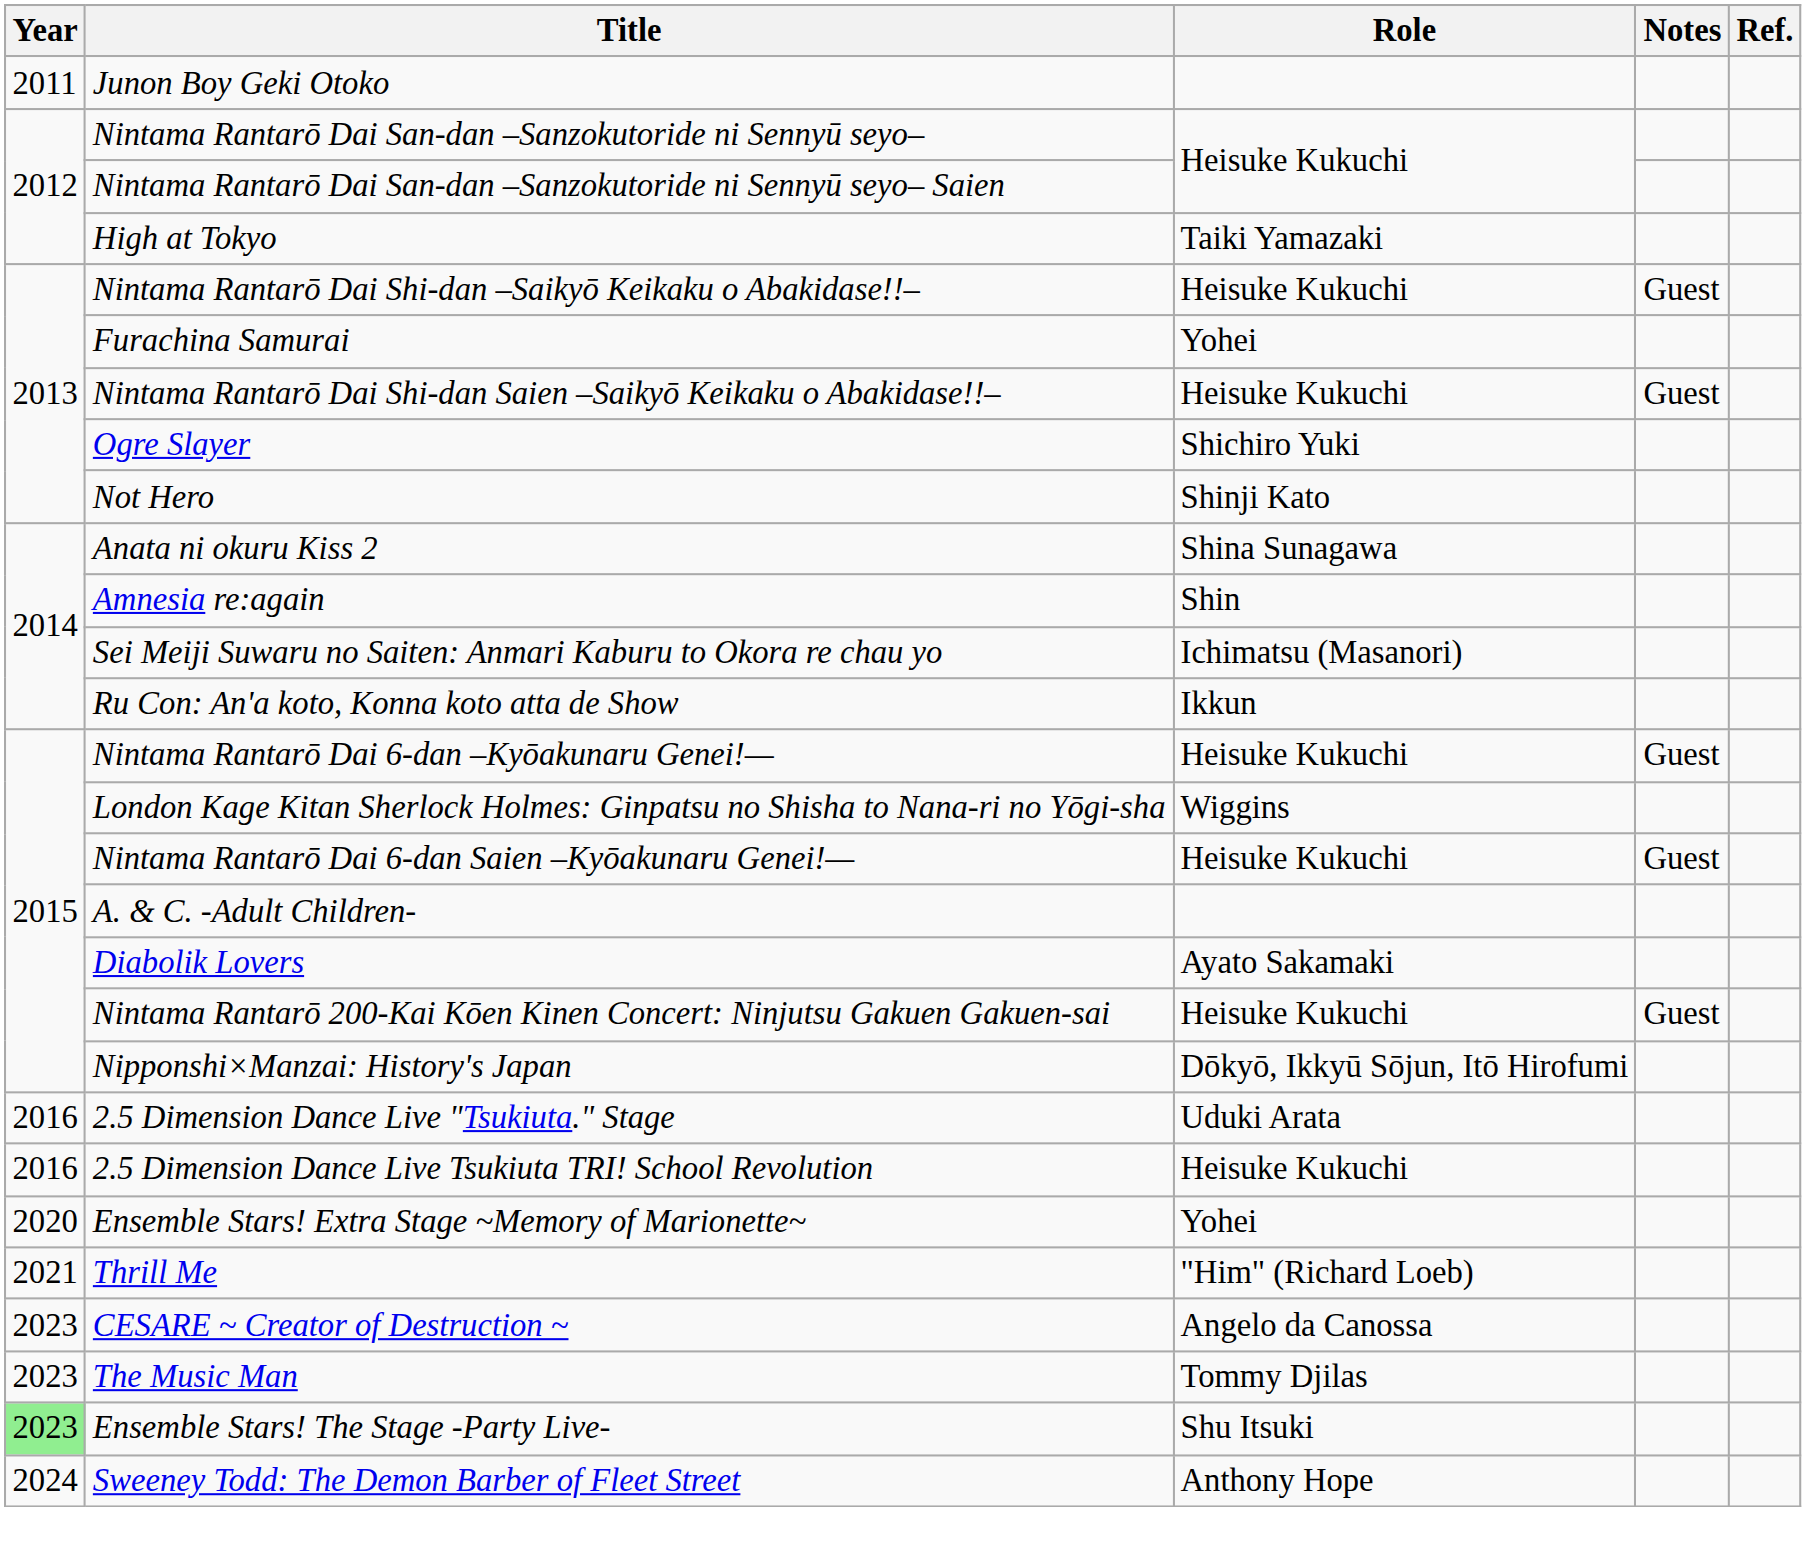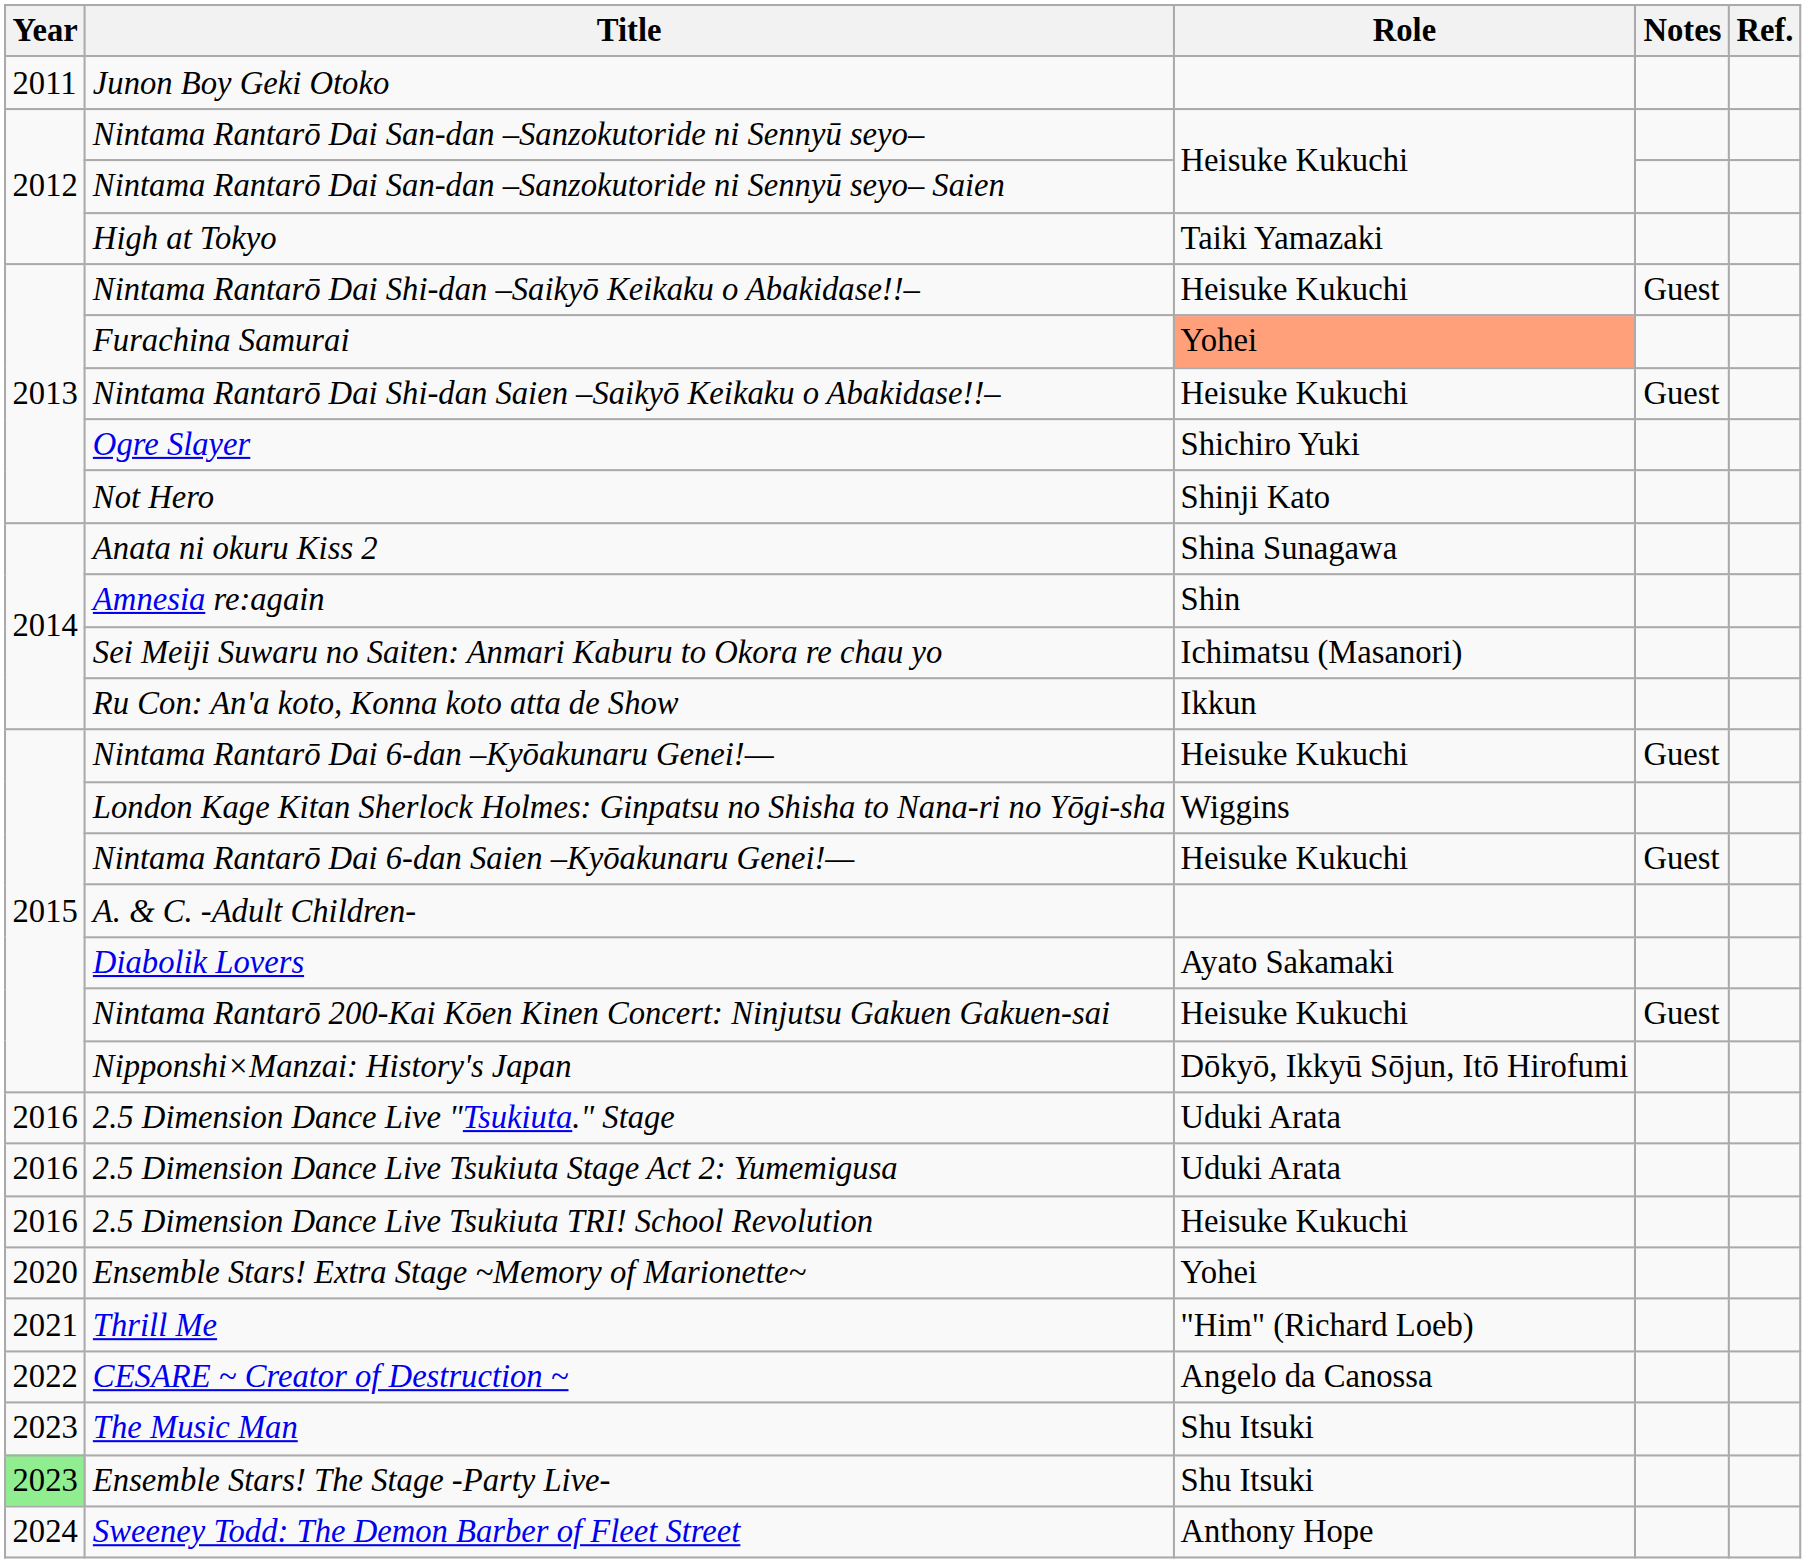Furachina Samurai | Role: no background -> lightsalmon background
+ row: 2016 | 2.5 Dimension Dance Live Tsukiuta Stage Act 2: Yumemigusa | Uduki Arata
CESARE ~ Creator of Destruction ~ | Year: 2023 -> 2022
The Music Man | Role: Tommy Djilas -> Shu Itsuki
